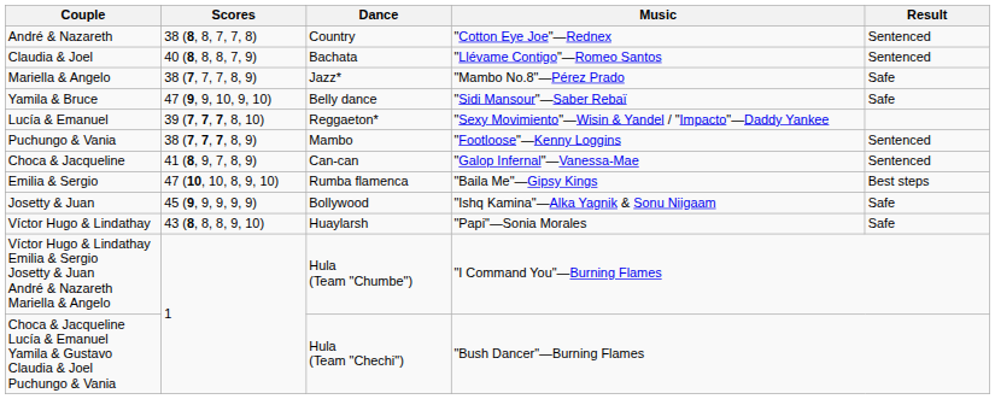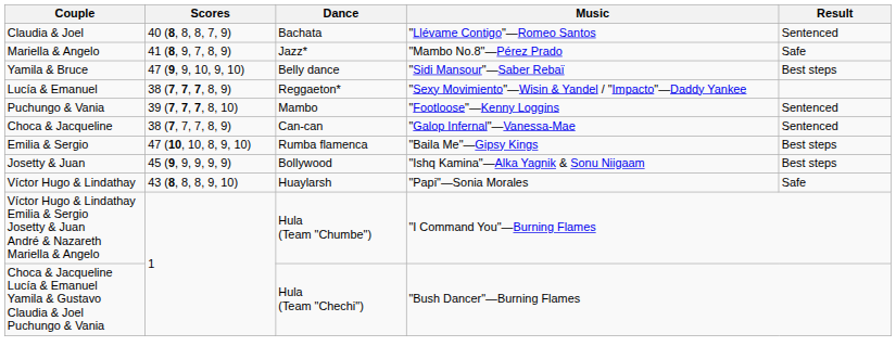- row: André & Nazareth | 38 (8, 8, 7, 7, 8) | Country | "Cotton Eye Joe"—Rednex | Sentenced
Mariella & Angelo | Scores: 38 (7, 7, 7, 8, 9) -> 41 (8, 9, 7, 8, 9)
Yamila & Bruce | Result: Safe -> Best steps
Lucía & Emanuel | Scores: 39 (7, 7, 7, 8, 10) -> 38 (7, 7, 7, 8, 9)
Puchungo & Vania | Scores: 38 (7, 7, 7, 8, 9) -> 39 (7, 7, 7, 8, 10)
Choca & Jacqueline | Scores: 41 (8, 9, 7, 8, 9) -> 38 (7, 7, 7, 8, 9)
Josetty & Juan | Result: Safe -> Best steps
